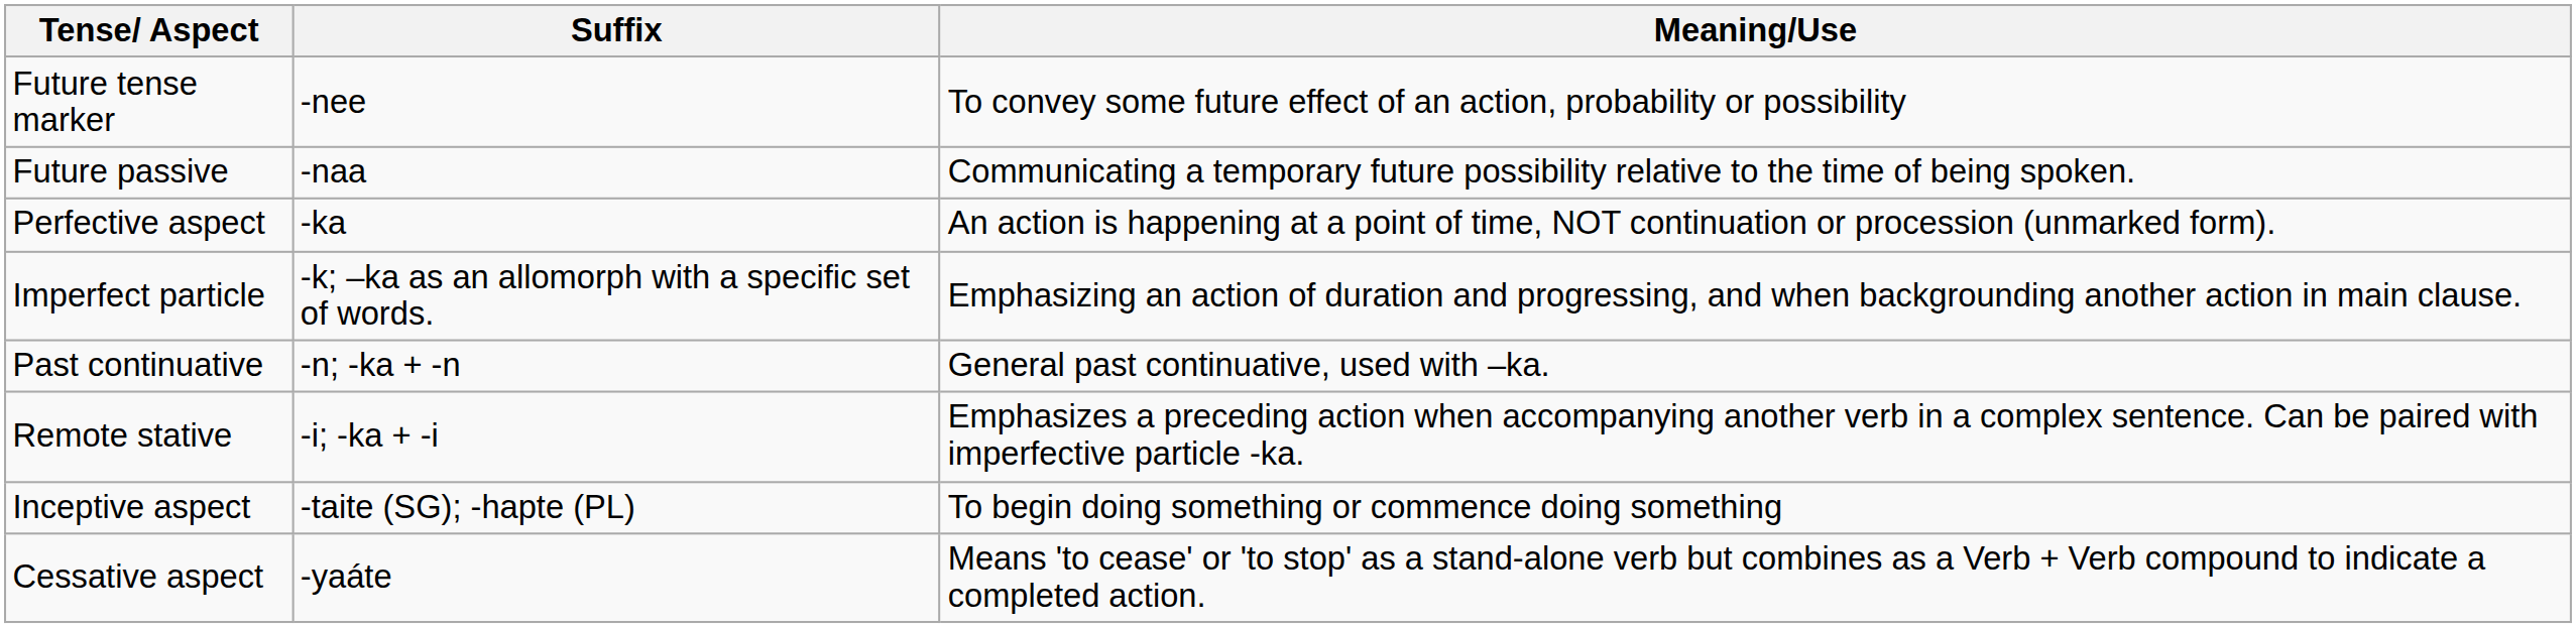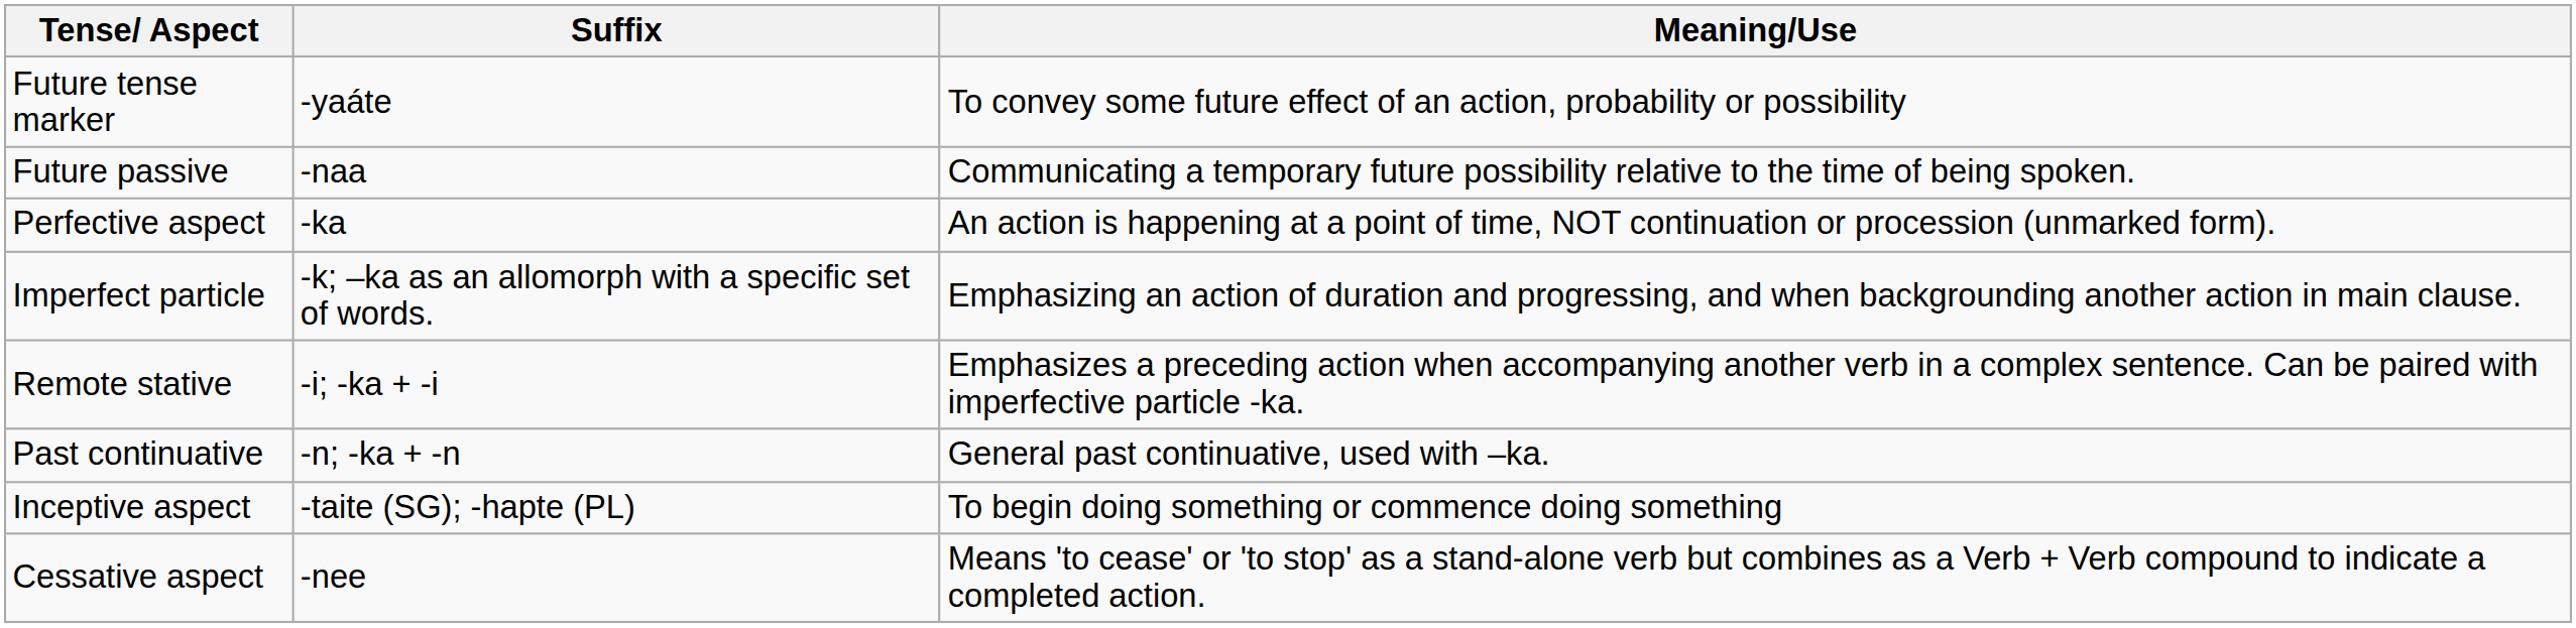Future tense marker | Suffix: -nee -> -yaáte
rows swapped: Remote stative <-> Past continuative
Cessative aspect | Suffix: -yaáte -> -nee
